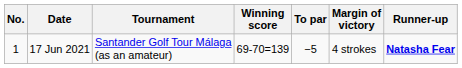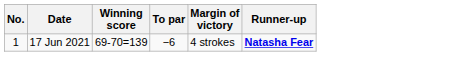- column: Tournament | Santander Golf Tour Málaga (as an amateur)
17 Jun 2021 | To par: −5 -> −6
